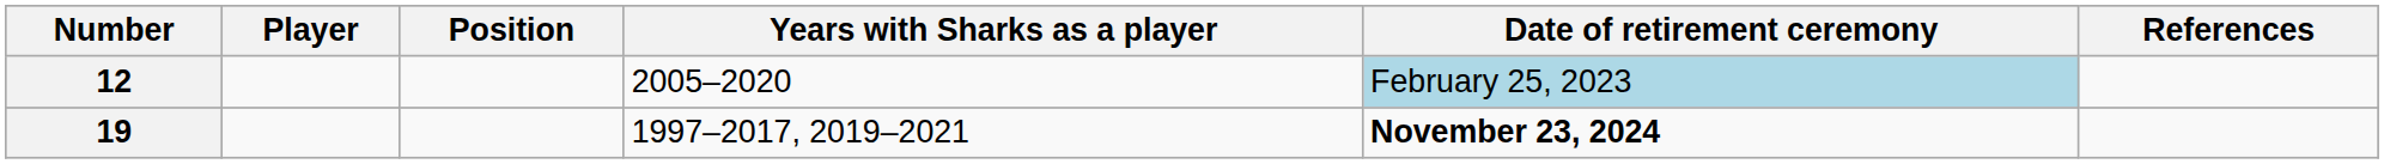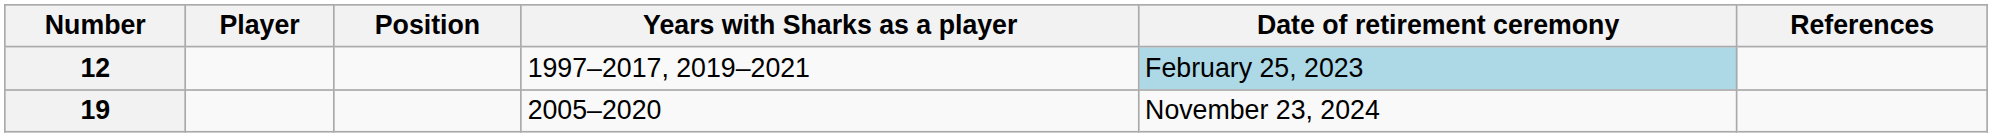12 | Years with Sharks as a player: 2005–2020 -> 1997–2017, 2019–2021
19 | Years with Sharks as a player: 1997–2017, 2019–2021 -> 2005–2020
19 | Date of retirement ceremony: bold -> normal
